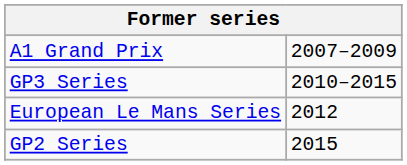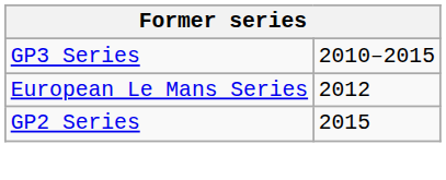- row: A1 Grand Prix | 2007–2009
